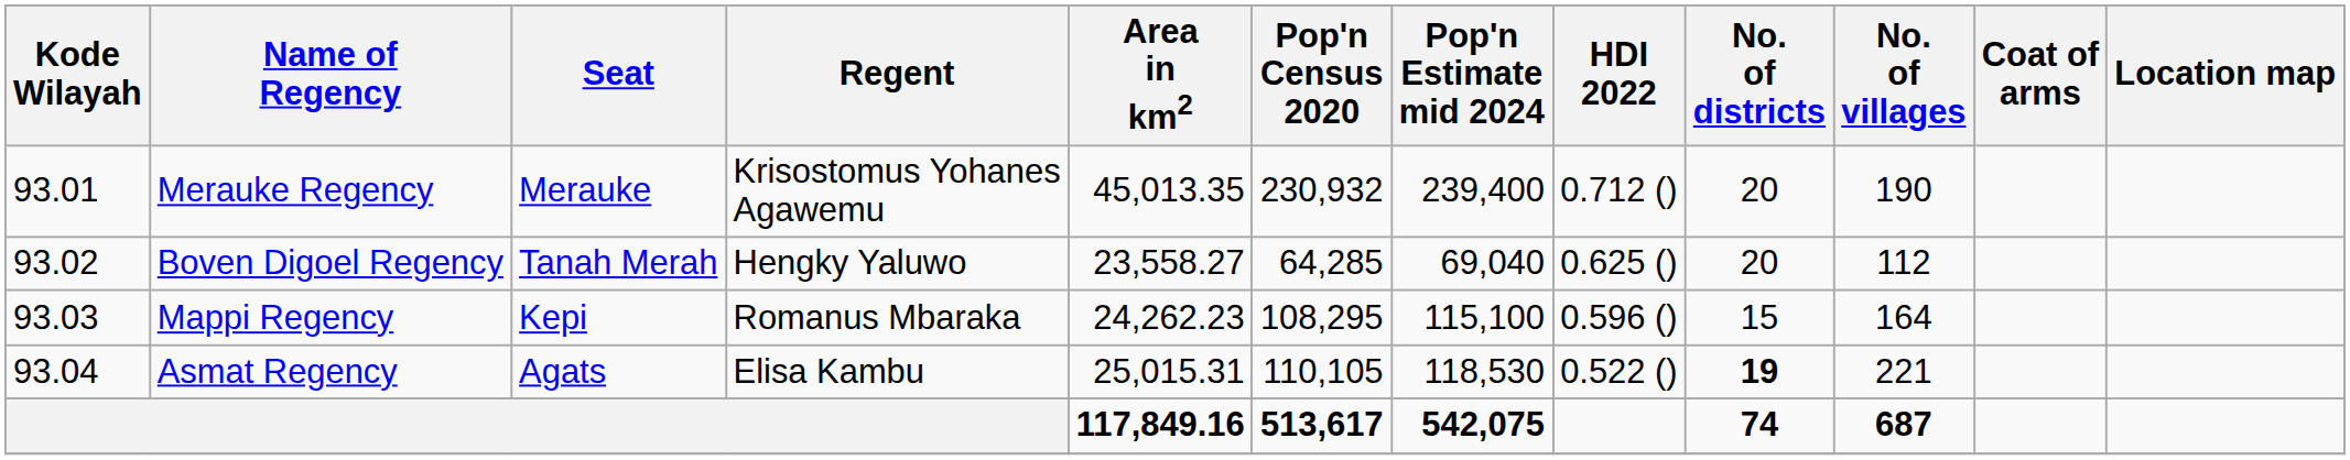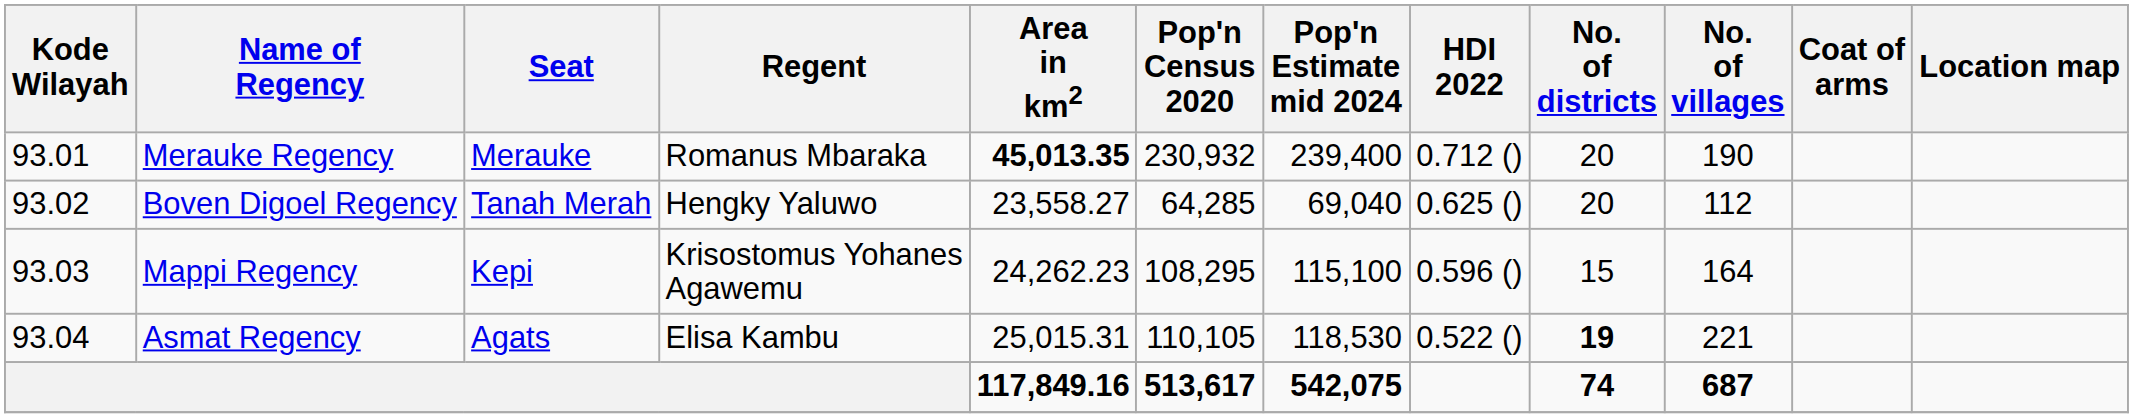Merauke Regency | Regent: Krisostomus Yohanes Agawemu -> Romanus Mbaraka
Merauke Regency | Area in km2: normal -> bold
Mappi Regency | Regent: Romanus Mbaraka -> Krisostomus Yohanes Agawemu
